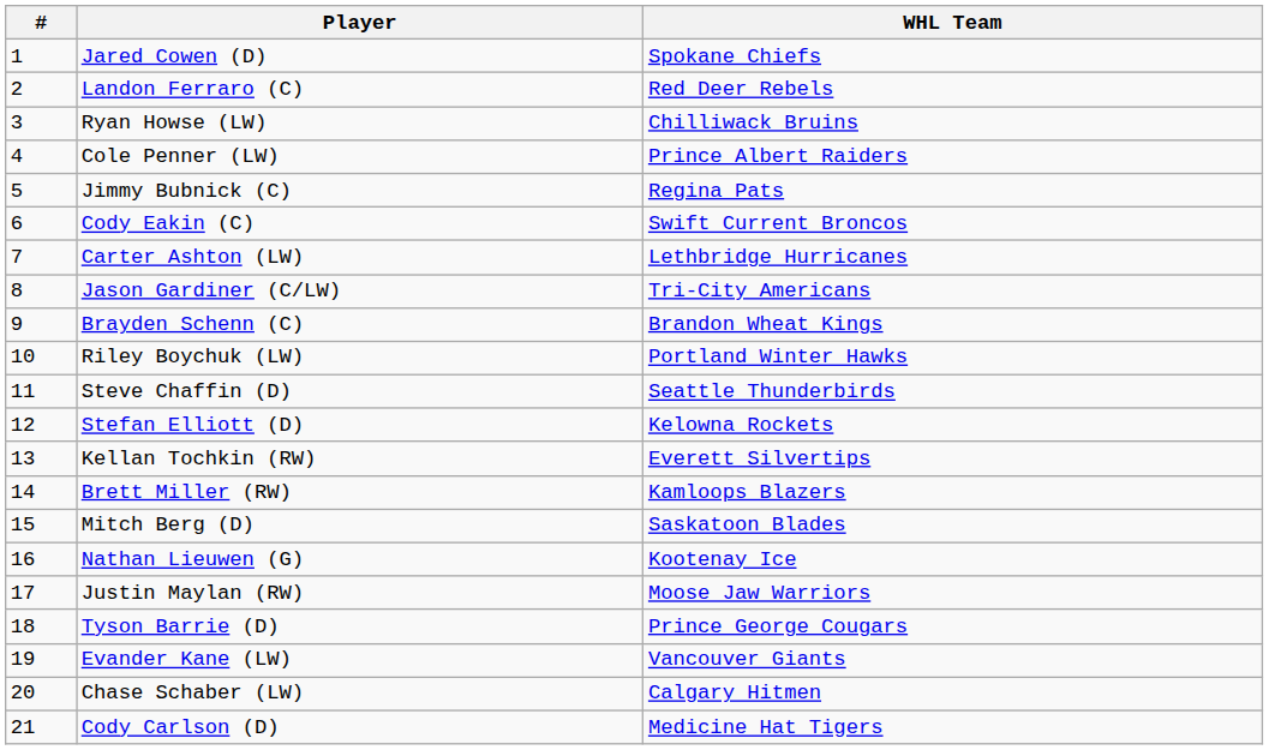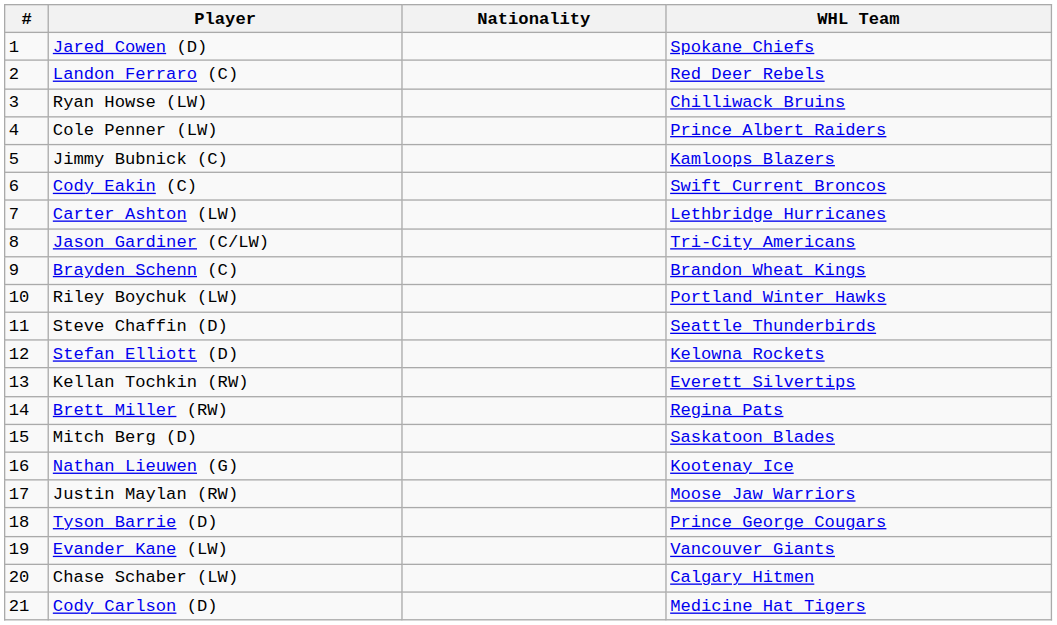+ column: Nationality
Jimmy Bubnick (C) | WHL Team: Regina Pats -> Kamloops Blazers
Brett Miller (RW) | WHL Team: Kamloops Blazers -> Regina Pats
